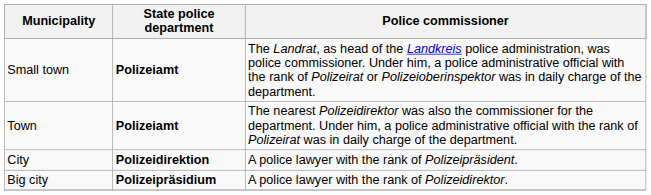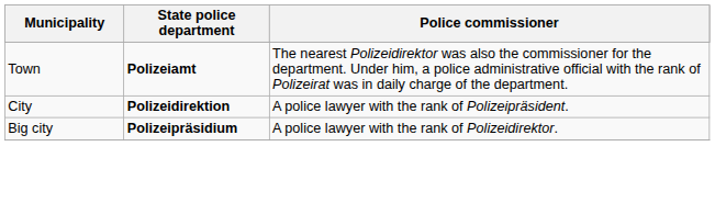- row: Small town | Polizeiamt | The Landrat, as head of the Landkreis police administration, was police commissioner. Under him, a police administrative official with the rank of Polizeirat or Polizeioberinspektor was in daily charge of the department.
